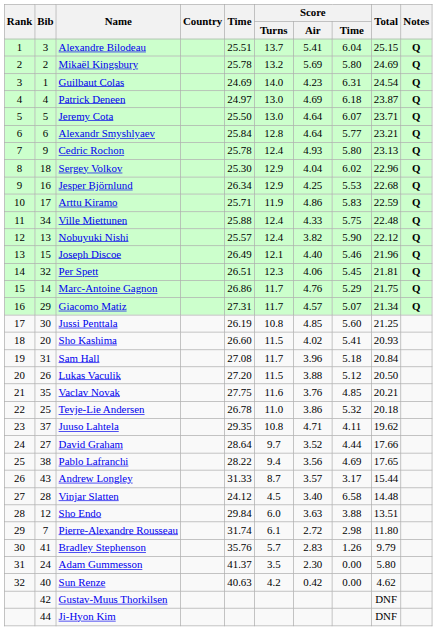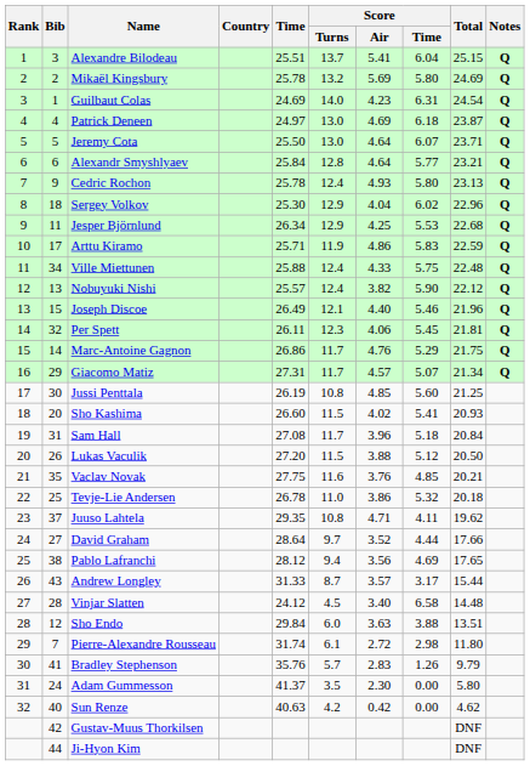Jesper Björnlund | Bib: 16 -> 11
Per Spett | Time: 26.51 -> 26.11
Pablo Lafranchi | Time: 28.22 -> 28.12
